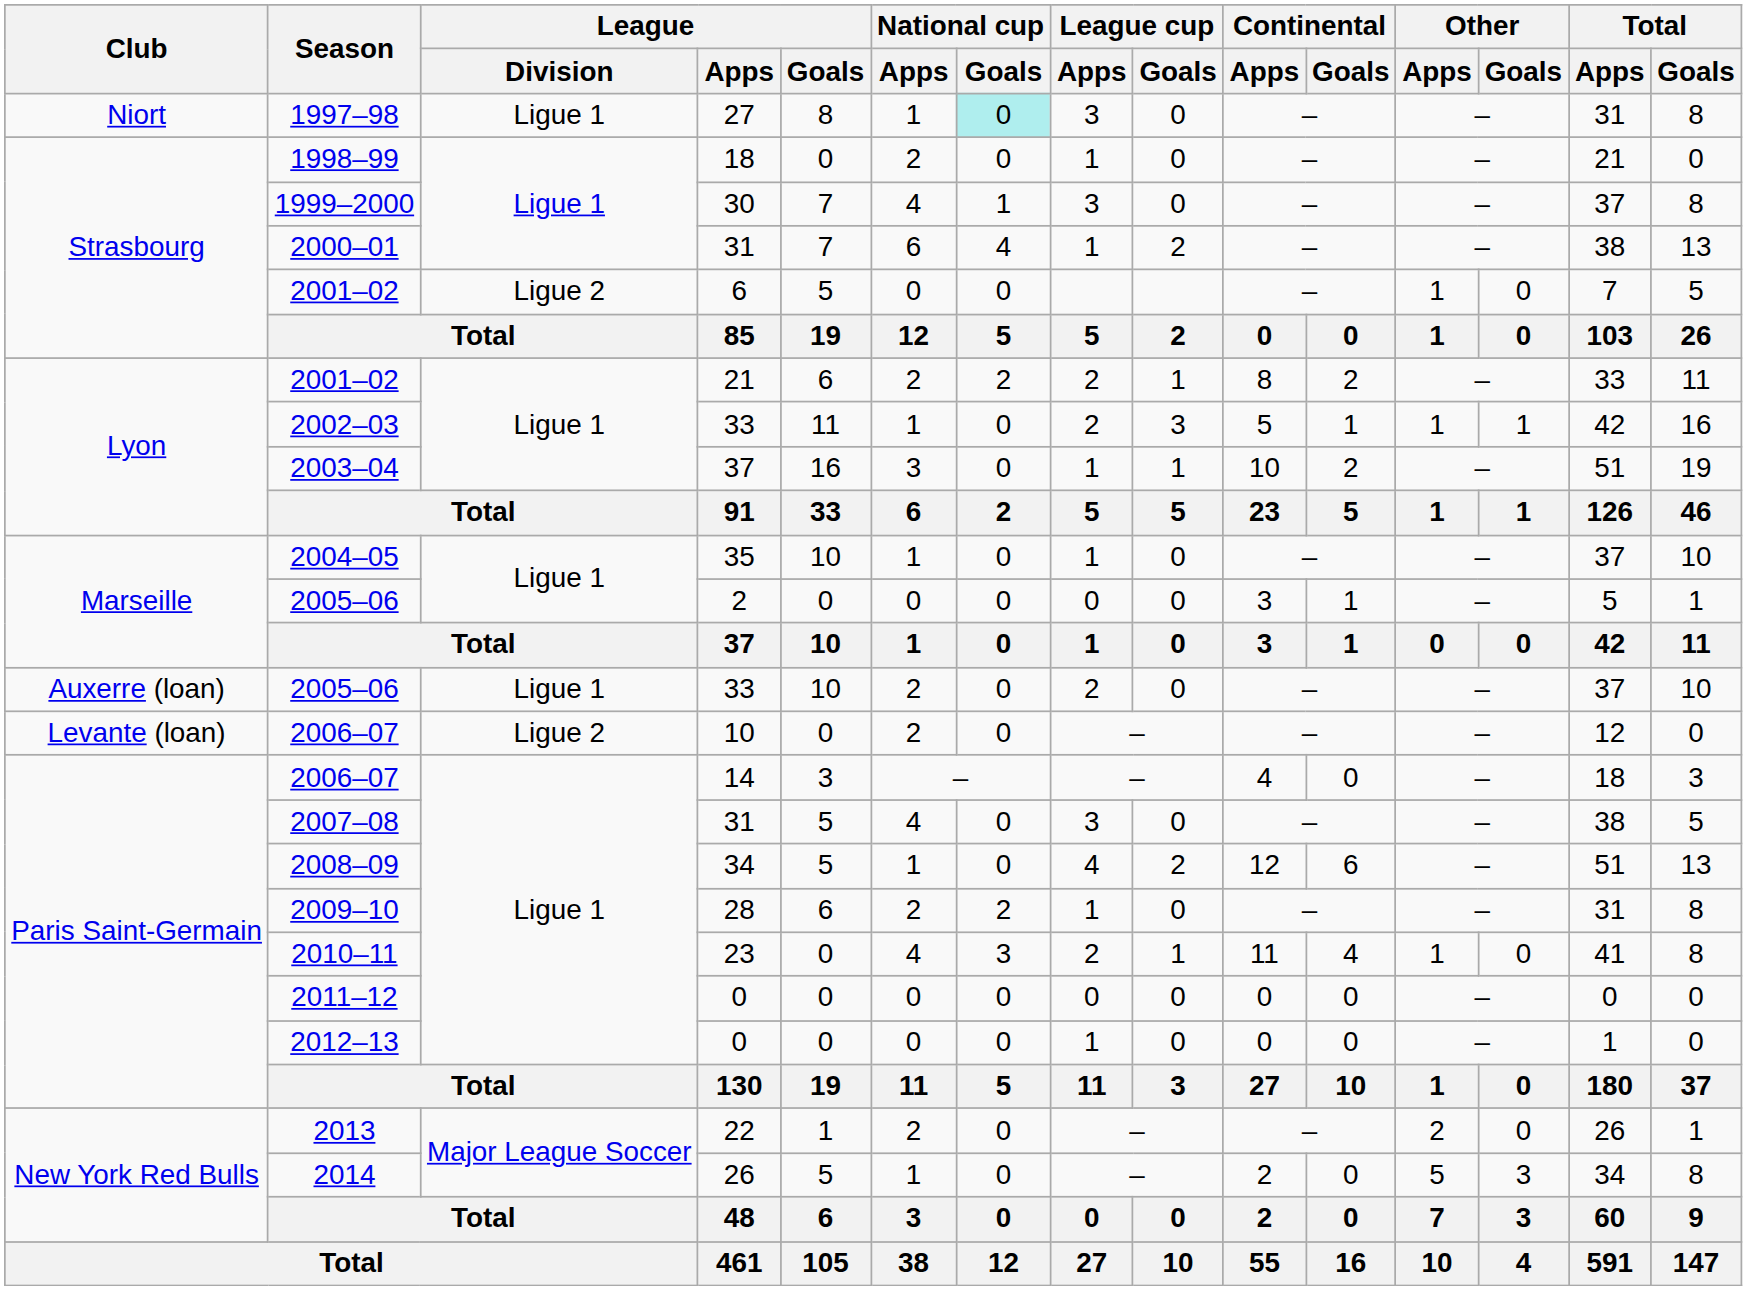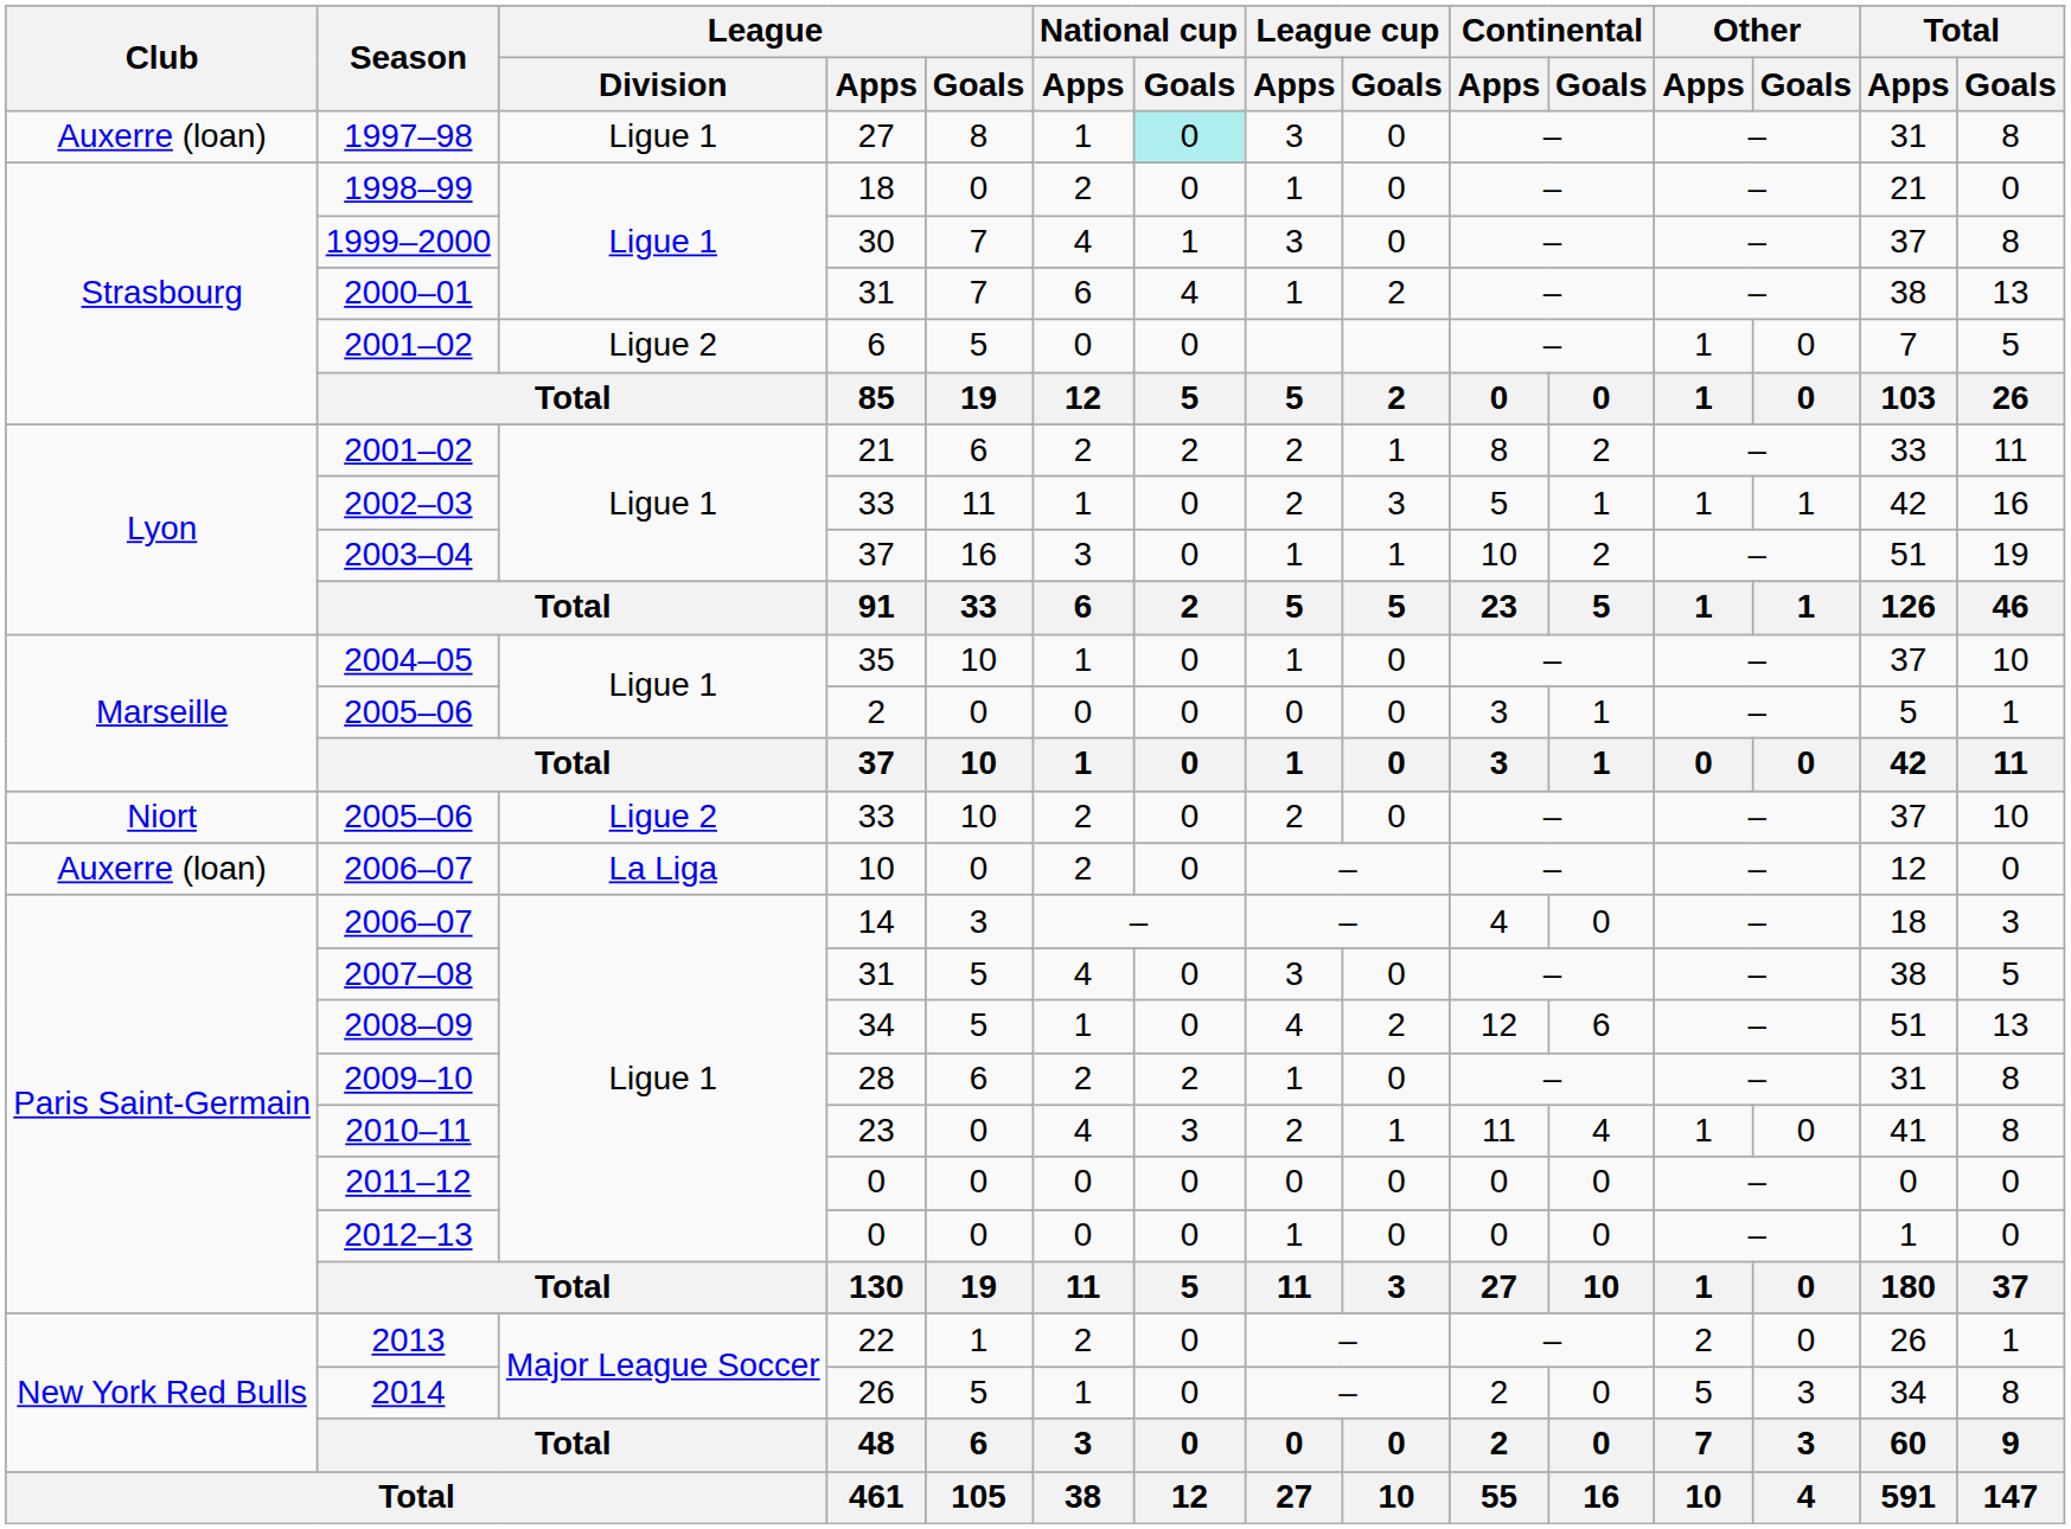1997–98 | Club: Niort -> Auxerre (loan)
2005–06 / 33 | Club: Auxerre (loan) -> Niort
2005–06 / 33 | League / Division: Ligue 1 -> Ligue 2
2006–07 / 10 | Club: Levante (loan) -> Auxerre (loan)
2006–07 / 10 | League / Division: Ligue 2 -> La Liga
